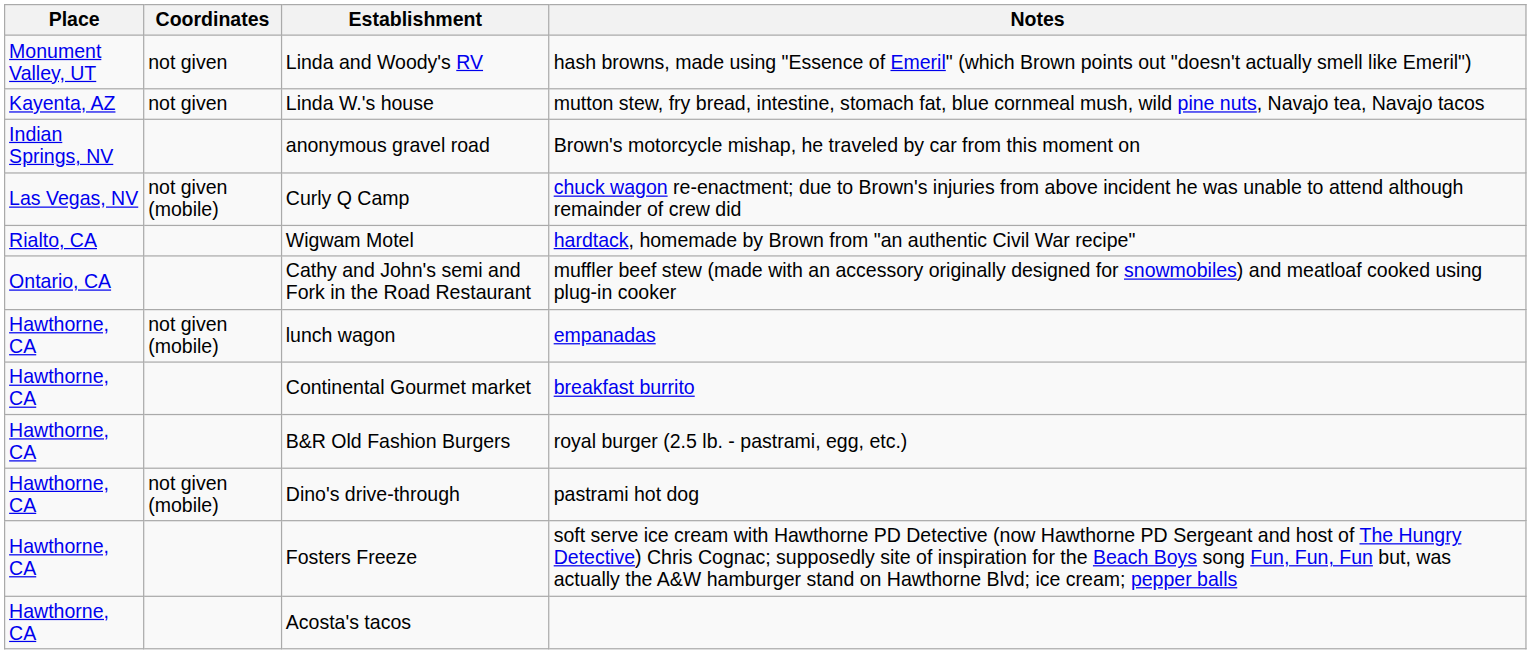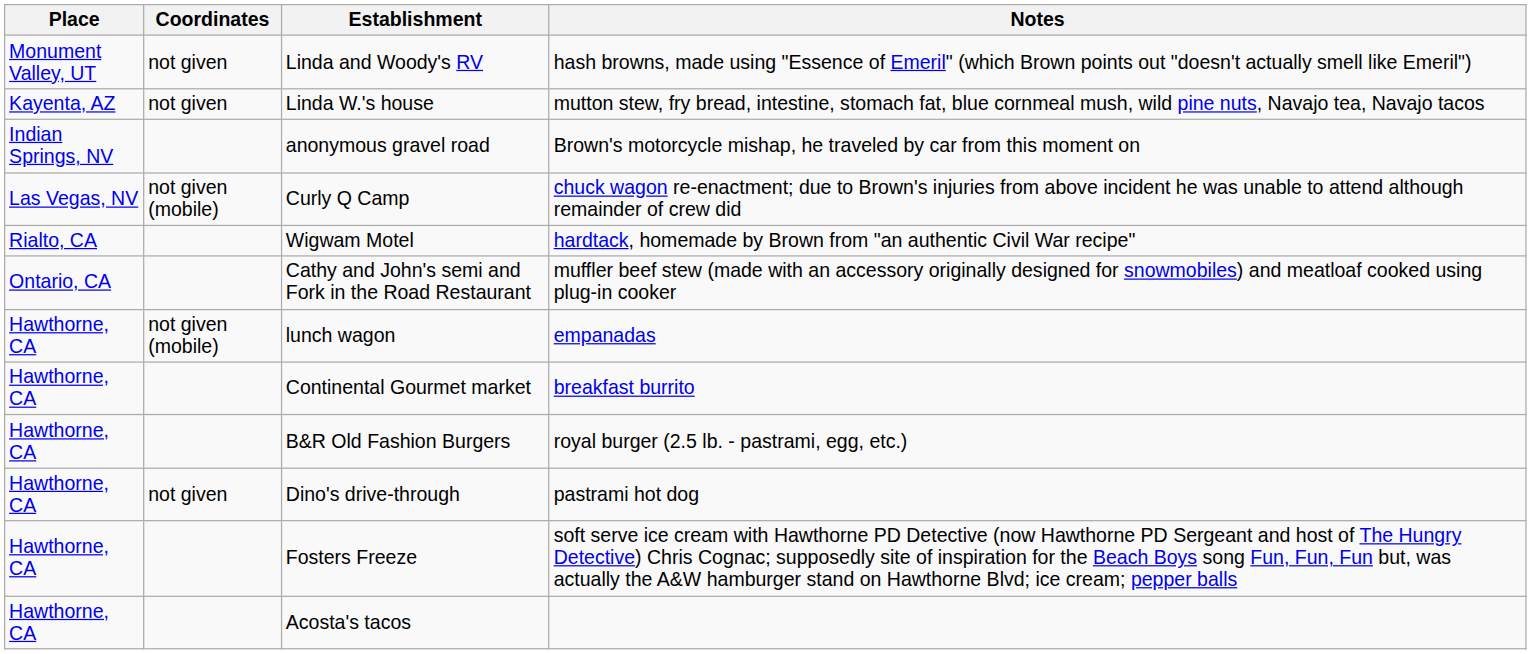Dino's drive-through | Coordinates: not given (mobile) -> not given
